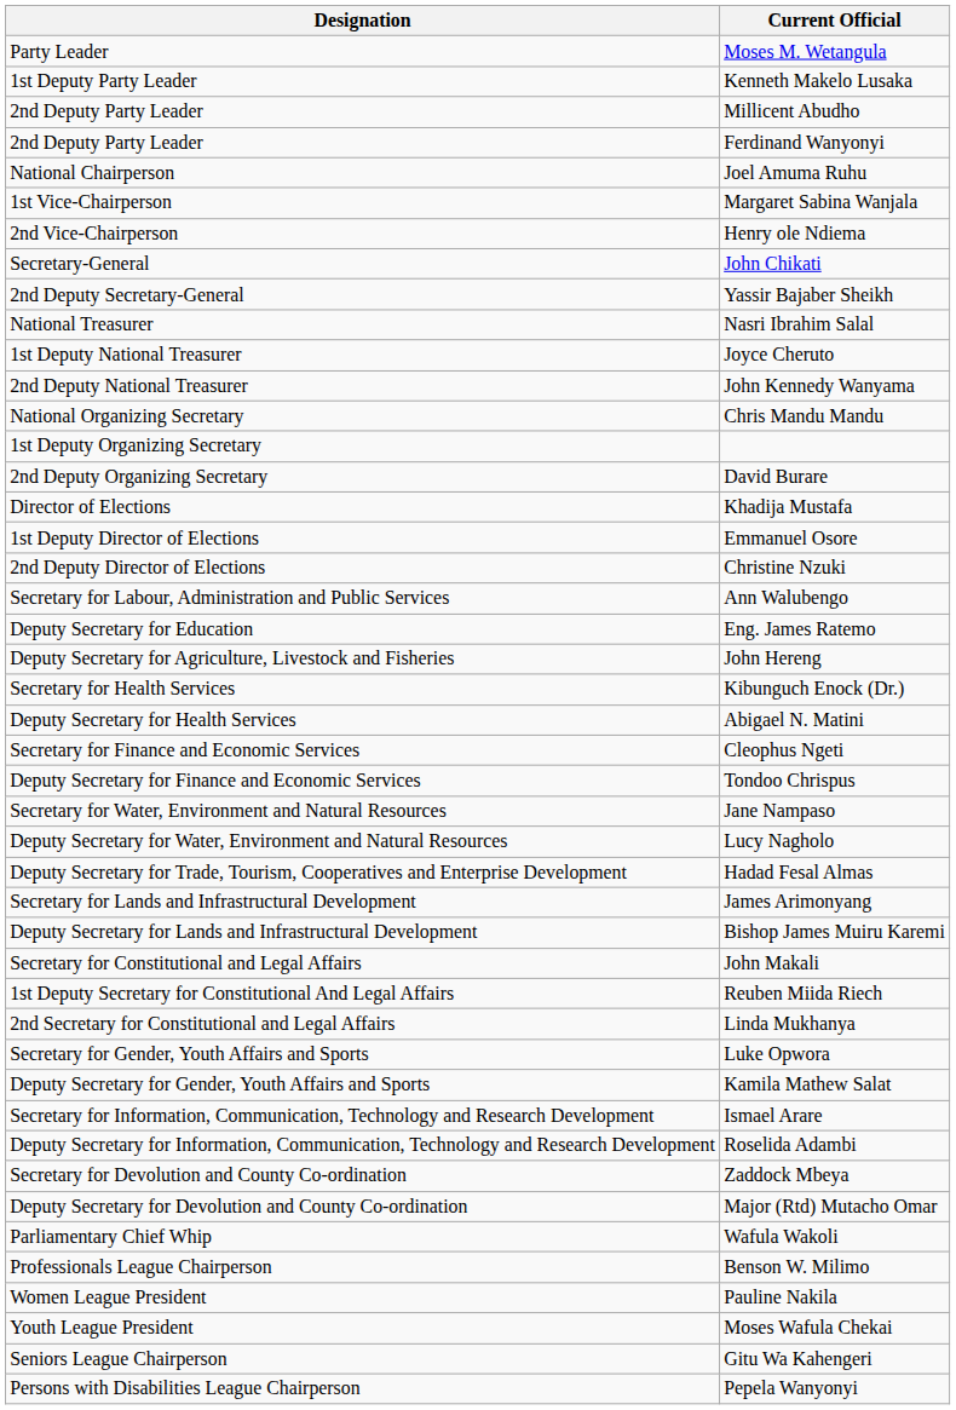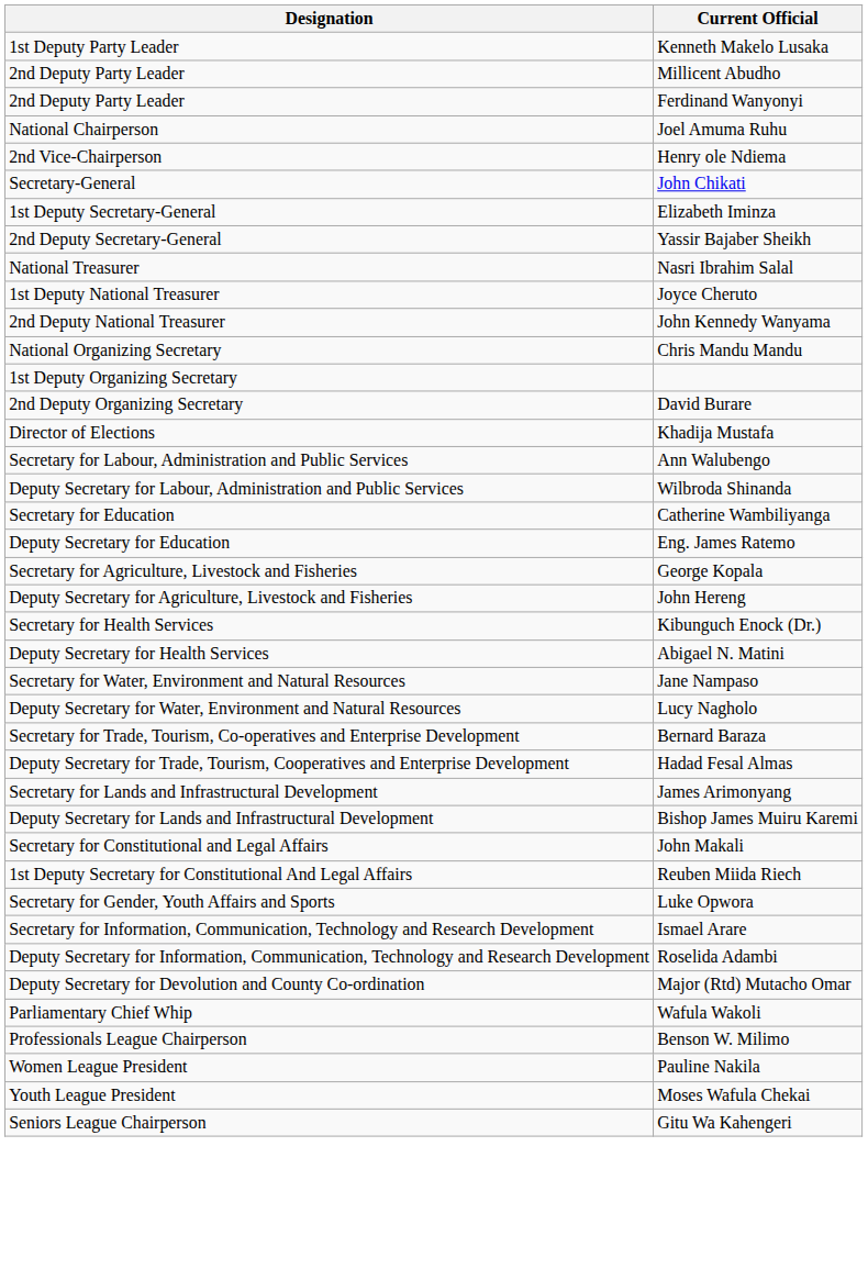- row: Party Leader | Moses M. Wetangula
- row: 1st Vice-Chairperson | Margaret Sabina Wanjala
+ row: 1st Deputy Secretary-General | Elizabeth Iminza
- row: 1st Deputy Director of Elections | Emmanuel Osore
- row: 2nd Deputy Director of Elections | Christine Nzuki
+ row: Deputy Secretary for Labour, Administration and Public Services | Wilbroda Shinanda
+ row: Secretary for Education | Catherine Wambiliyanga
+ row: Secretary for Agriculture, Livestock and Fisheries | George Kopala
- row: Secretary for Finance and Economic Services | Cleophus Ngeti
- row: Deputy Secretary for Finance and Economic Services | Tondoo Chrispus
+ row: Secretary for Trade, Tourism, Co-operatives and Enterprise Development | Bernard Baraza
- row: 2nd Secretary for Constitutional and Legal Affairs | Linda Mukhanya
- row: Deputy Secretary for Gender, Youth Affairs and Sports | Kamila Mathew Salat
- row: Secretary for Devolution and County Co-ordination | Zaddock Mbeya
- row: Persons with Disabilities League Chairperson | Pepela Wanyonyi
